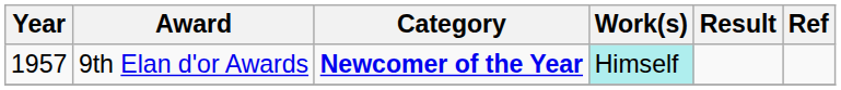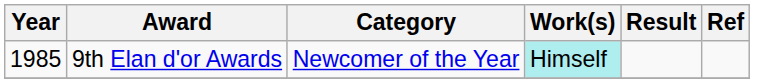9th Elan d'or Awards | Year: 1957 -> 1985
9th Elan d'or Awards | Category: bold -> normal
